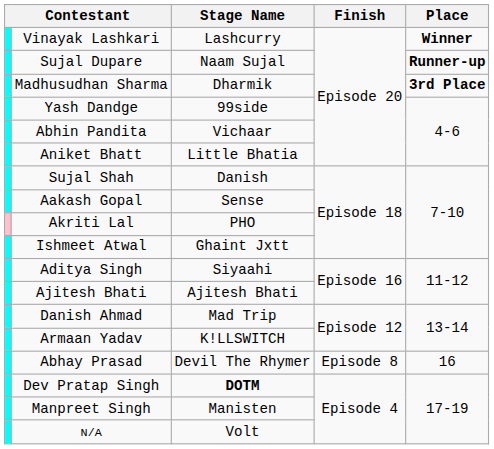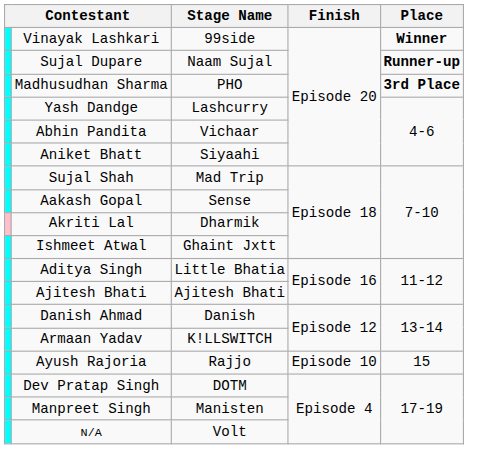Vinayak Lashkari | Stage Name: Lashcurry -> 99side
Madhusudhan Sharma | Stage Name: Dharmik -> PHO
Yash Dandge | Stage Name: 99side -> Lashcurry
Aniket Bhatt | Stage Name: Little Bhatia -> Siyaahi
Sujal Shah | Stage Name: Danish -> Mad Trip
Akriti Lal | Stage Name: PHO -> Dharmik
Aditya Singh | Stage Name: Siyaahi -> Little Bhatia
Danish Ahmad | Stage Name: Mad Trip -> Danish
+ row: Ayush Rajoria | Rajjo | Episode 10 | 15
- row: Abhay Prasad | Devil The Rhymer | Episode 8 | 16
Dev Pratap Singh | Stage Name: bold -> normal
